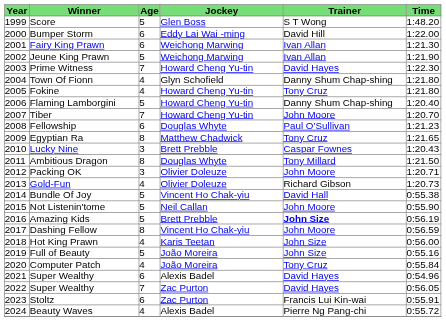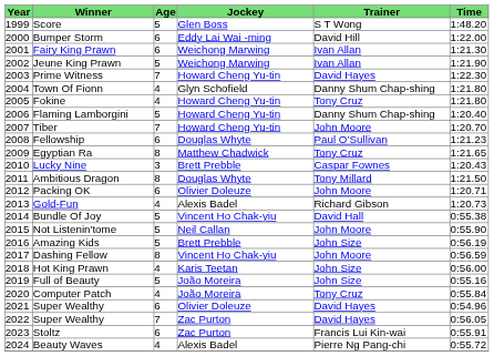Packing OK | Age: 3 -> 6
Gold-Fun | Jockey: Olivier Doleuze -> Alexis Badel
Amazing Kids | Trainer: bold -> normal
2021 / Super Wealthy | Jockey: Alexis Badel -> Olivier Doleuze
